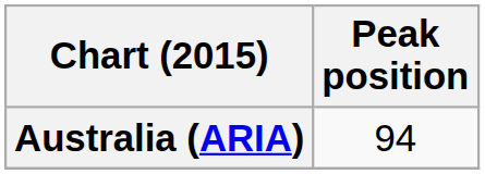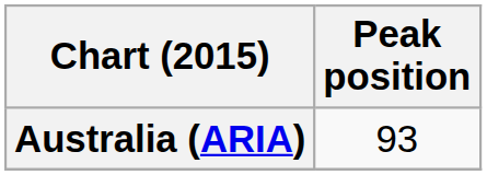Australia (ARIA) | Peak position: 94 -> 93
